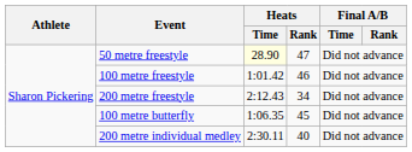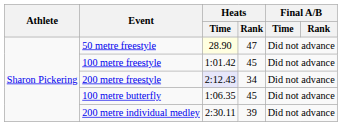100 metre freestyle | Heats / Rank: 46 -> 45
200 metre freestyle | Heats / Time: no background -> lavender background
200 metre individual medley | Heats / Rank: 40 -> 39
